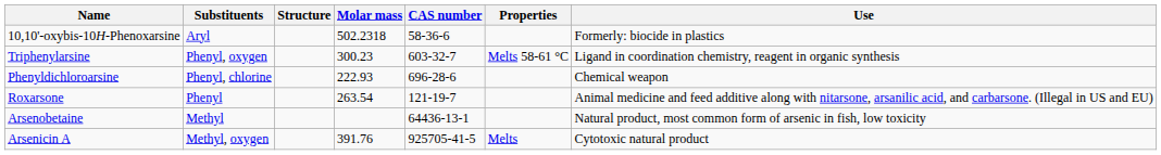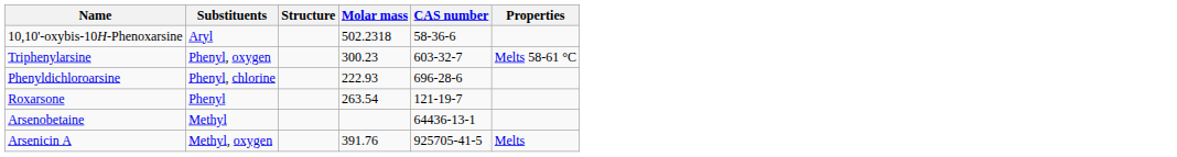- column: Use | Formerly: biocide in plastics | Ligand in coordination chemistry, reagent in organic synthesis | Chemical weapon | Animal medicine and feed additive along with nitarsone, arsanilic acid, and carbarsone. (Illegal in US and EU) | Natural product, most common form of arsenic in fish, low toxicity | Cytotoxic natural product
